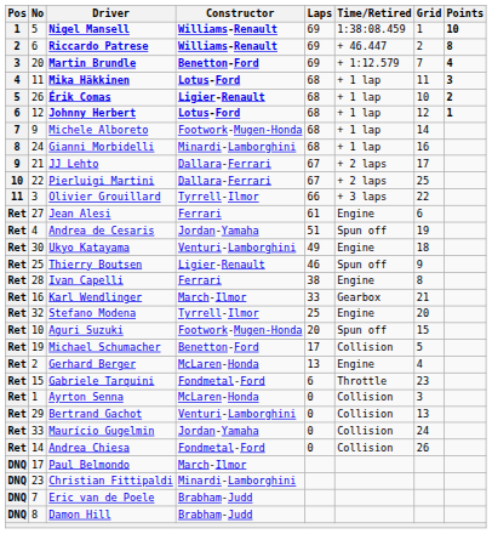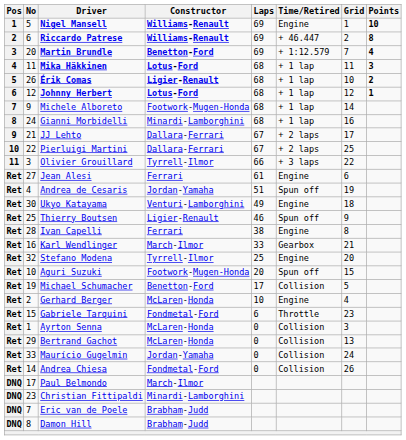Nigel Mansell | Time/Retired: 1:38:08.459 -> Engine
Gerhard Berger | Laps: 13 -> 10
Bertrand Gachot | Constructor: Venturi-Lamborghini -> McLaren-Honda
